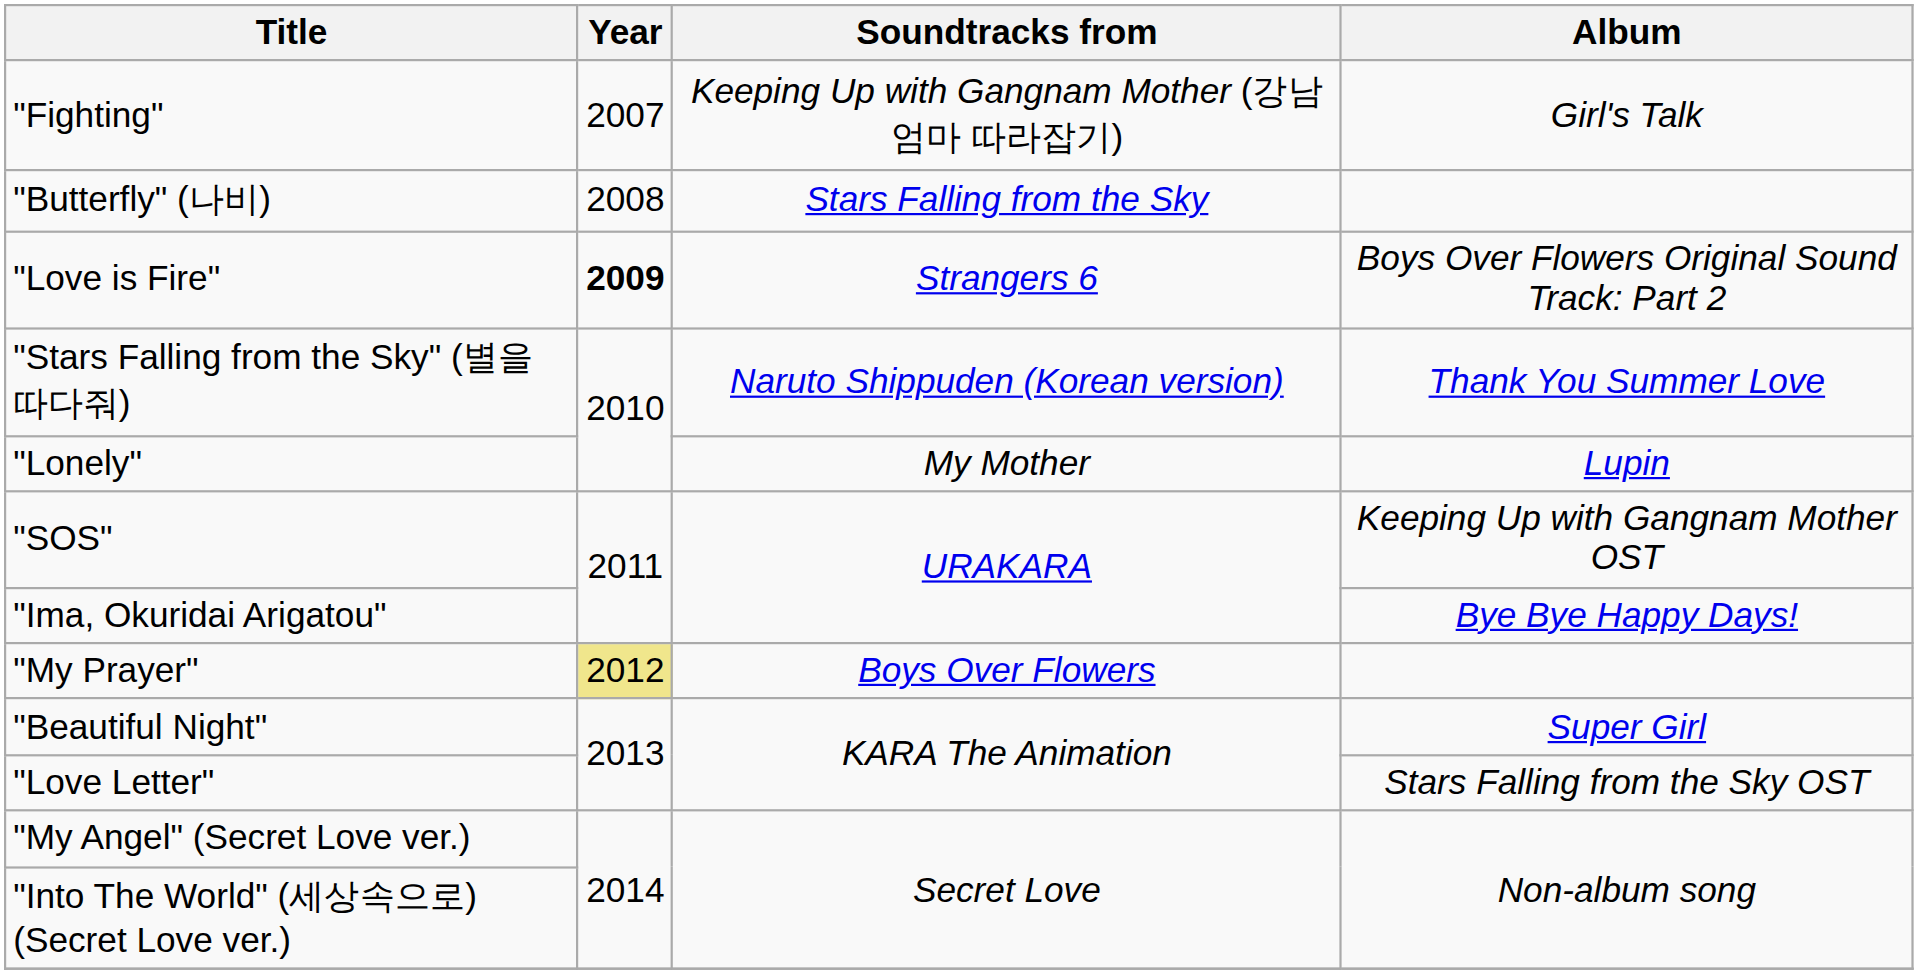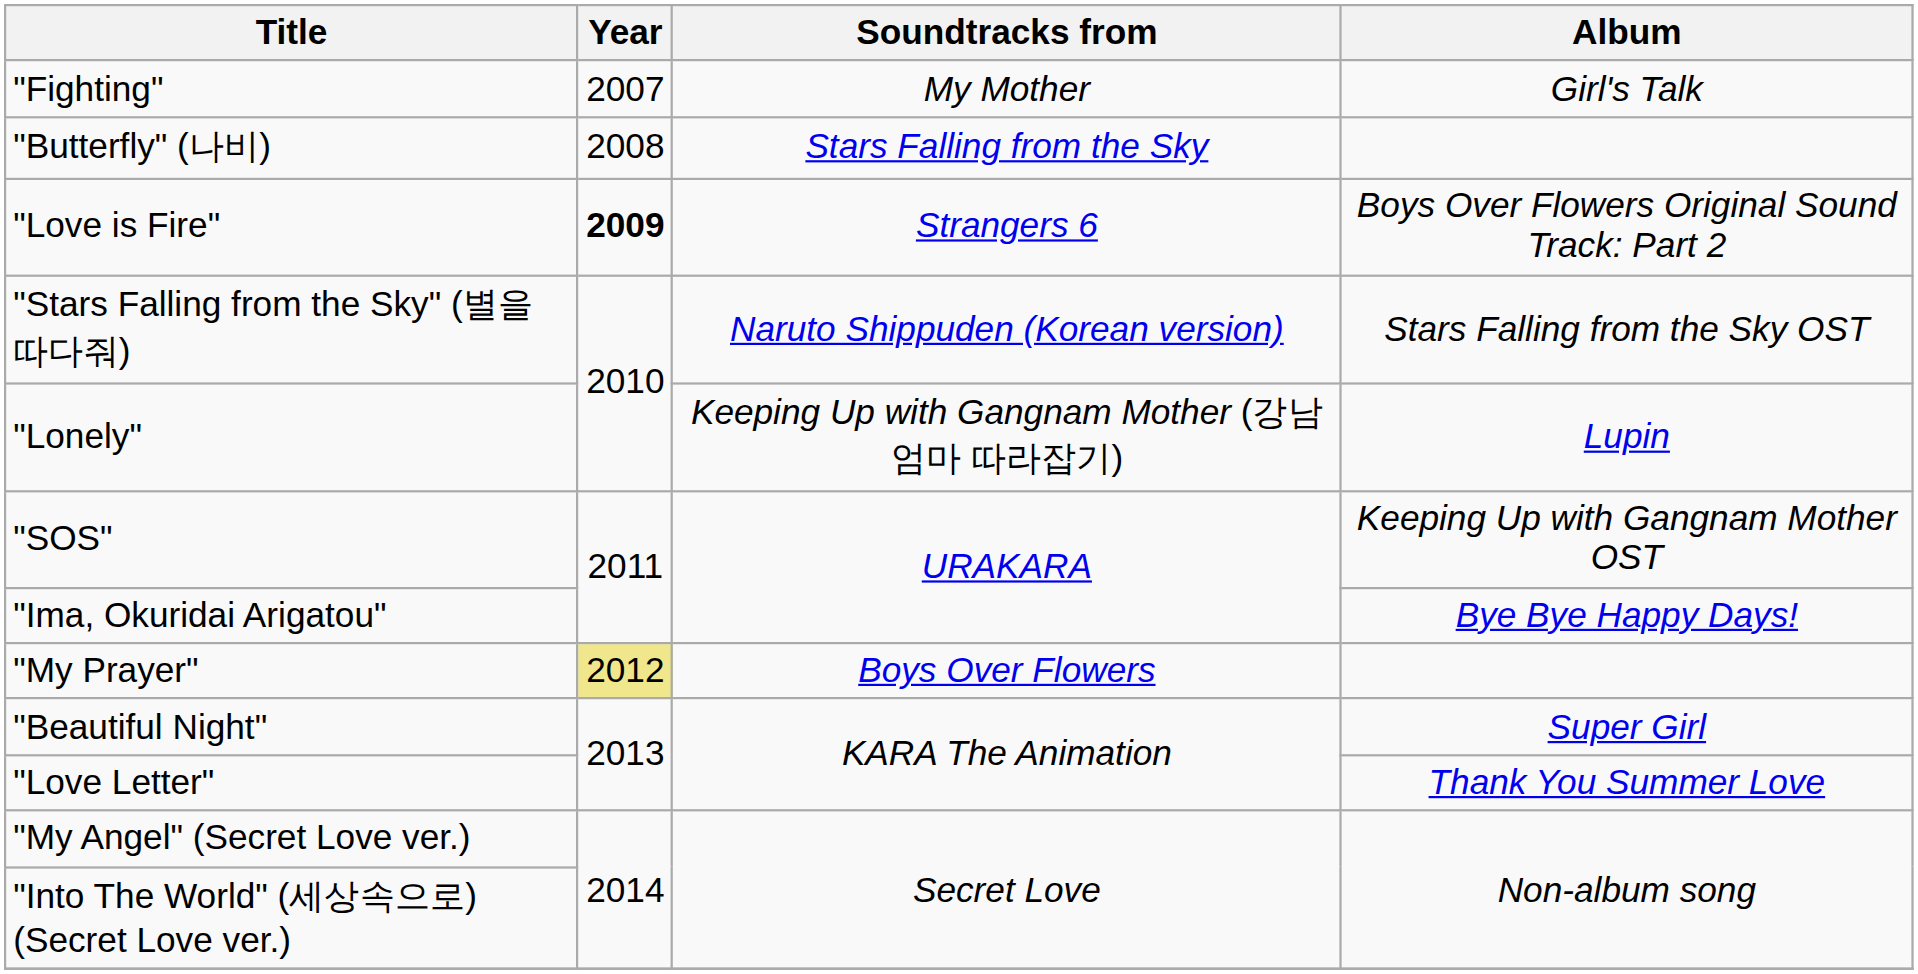"Fighting" | Soundtracks from: Keeping Up with Gangnam Mother (강남엄마 따라잡기) -> My Mother
"Stars Falling from the Sky" (별을 따다줘) | Album: Thank You Summer Love -> Stars Falling from the Sky OST
"Lonely" | Soundtracks from: My Mother -> Keeping Up with Gangnam Mother (강남엄마 따라잡기)
"Love Letter" | Album: Stars Falling from the Sky OST -> Thank You Summer Love
